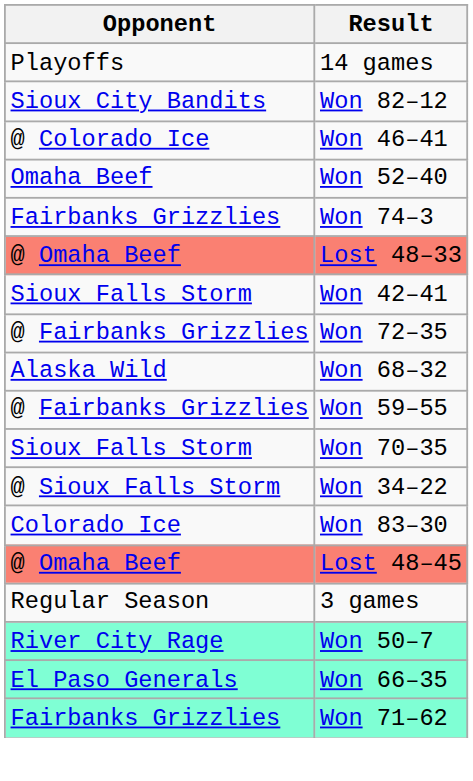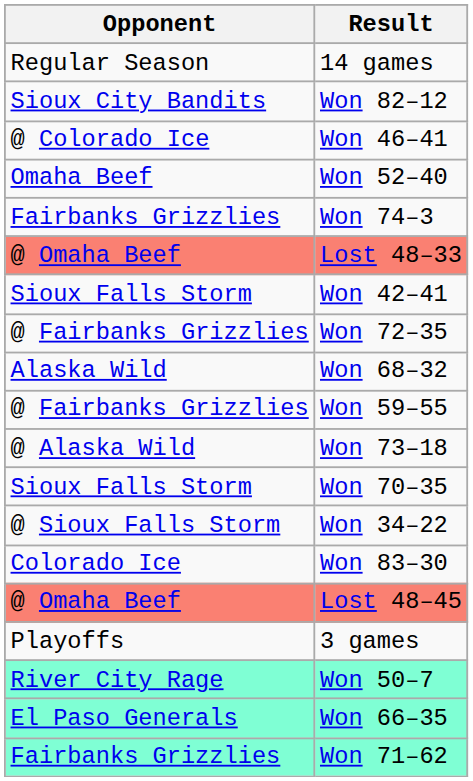14 games | Opponent: Playoffs -> Regular Season
+ row: @ Alaska Wild | Won 73–18
3 games | Opponent: Regular Season -> Playoffs
